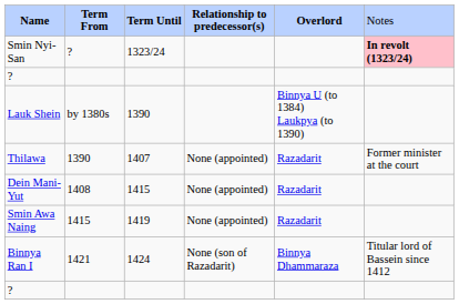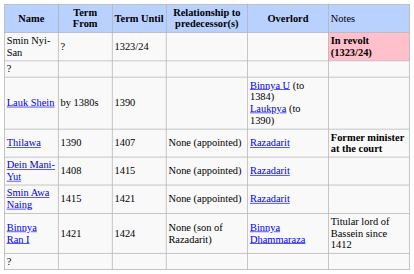Thilawa | column 6: normal -> bold
Smin Awa Naing | column 3: 1419 -> 1421
